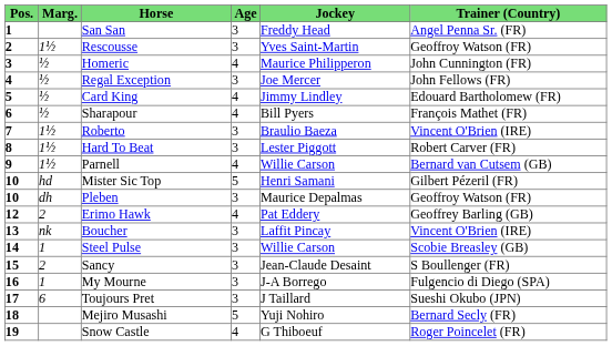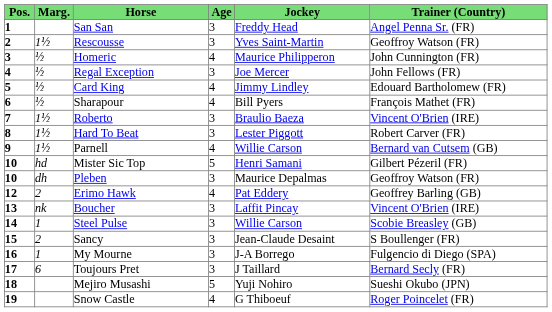Toujours Pret | Trainer (Country): Sueshi Okubo (JPN) -> Bernard Secly (FR)
Mejiro Musashi | Trainer (Country): Bernard Secly (FR) -> Sueshi Okubo (JPN)
